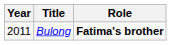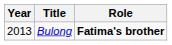Bulong | Year: 2011 -> 2013
